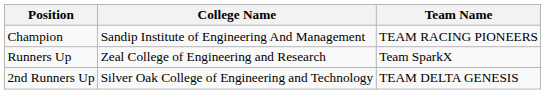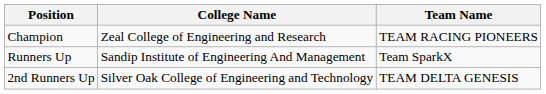Champion | College Name: Sandip Institute of Engineering And Management -> Zeal College of Engineering and Research
Runners Up | College Name: Zeal College of Engineering and Research -> Sandip Institute of Engineering And Management
